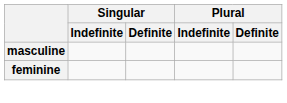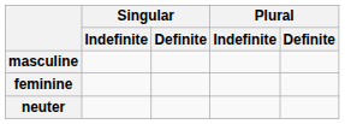+ row: neuter
